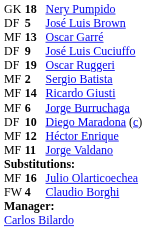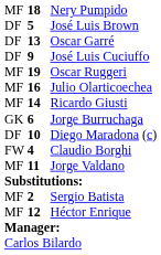Nery Pumpido | column 1: GK -> MF
Oscar Garré | column 1: MF -> DF
Oscar Ruggeri | column 1: DF -> MF
rows swapped: Sergio Batista <-> Julio Olarticoechea
Jorge Burruchaga | column 1: MF -> GK
rows swapped: Claudio Borghi <-> Héctor Enrique
